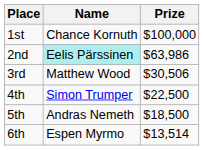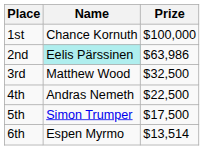3rd | Prize: $30,506 -> $32,500
4th | Name: Simon Trumper -> Andras Nemeth
5th | Name: Andras Nemeth -> Simon Trumper
5th | Prize: $18,500 -> $17,500
